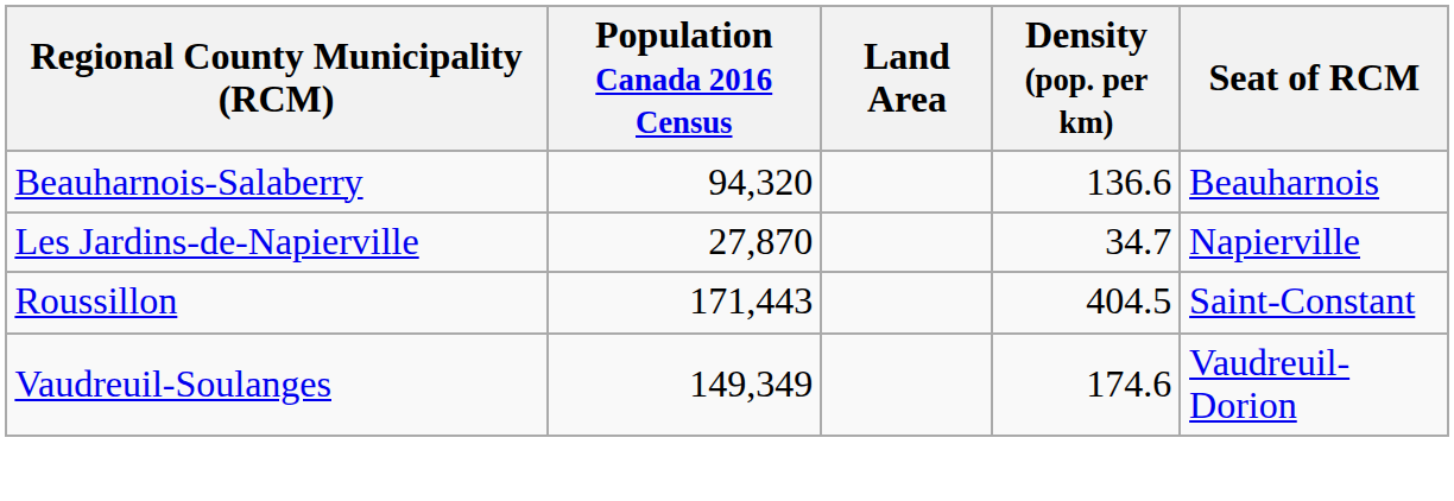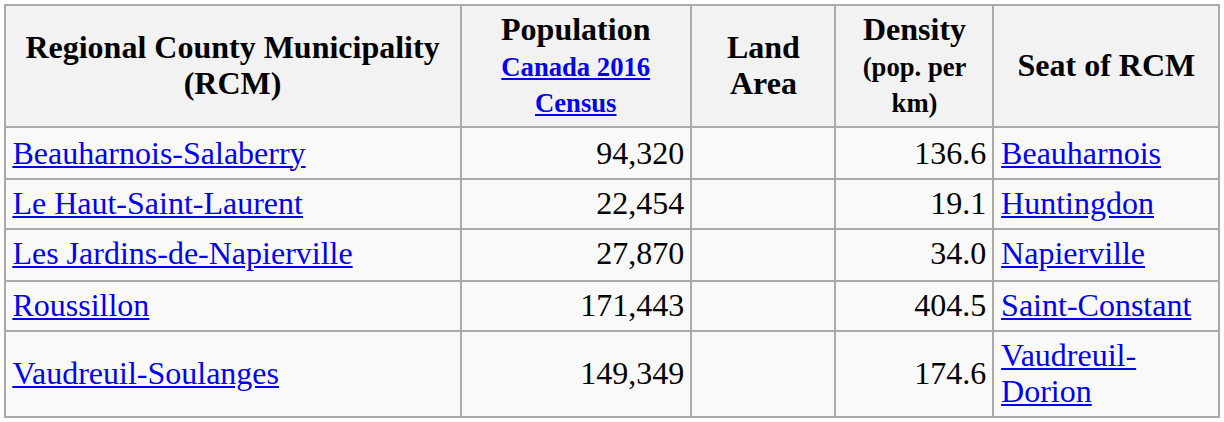+ row: Le Haut-Saint-Laurent | 22,454 | 19.1 | Huntingdon
Les Jardins-de-Napierville | Density (pop. per km): 34.7 -> 34.0
